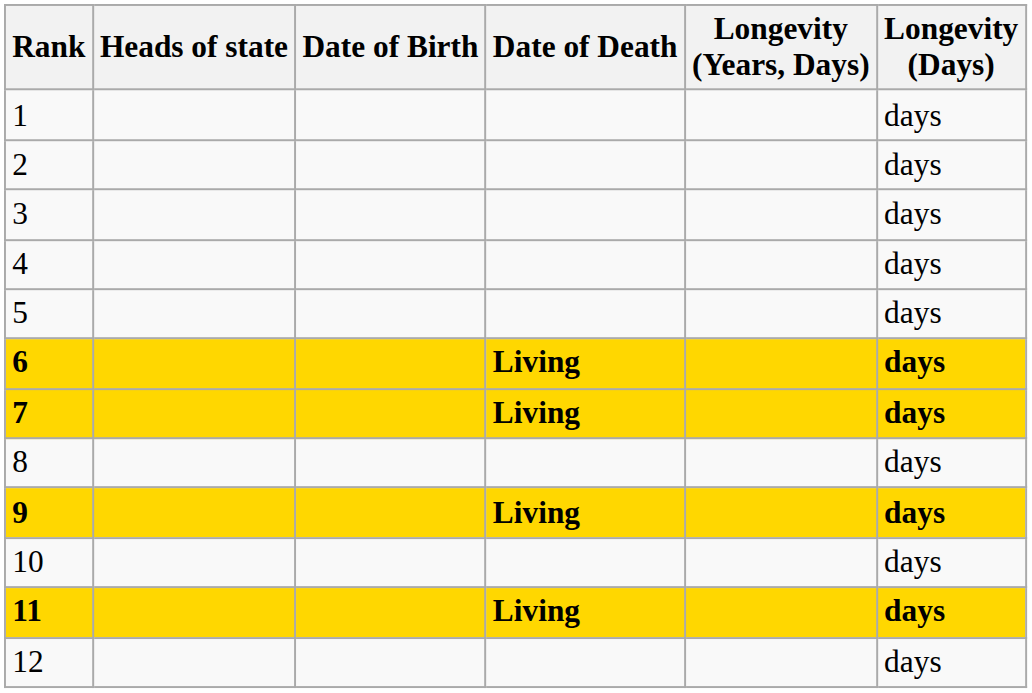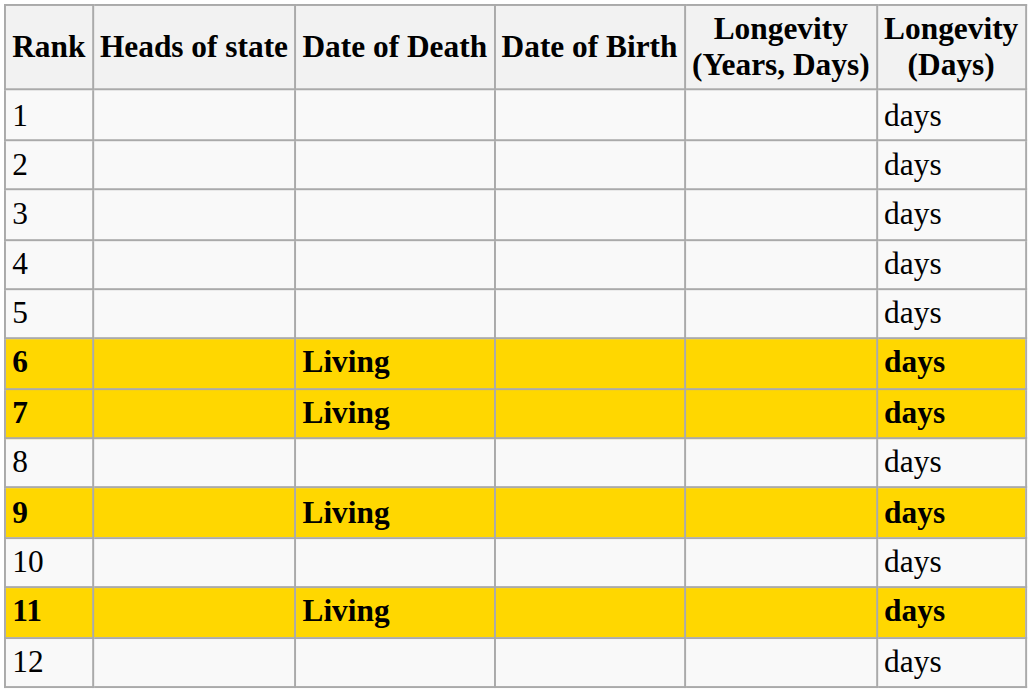columns swapped: Date of Birth <-> Date of Death
